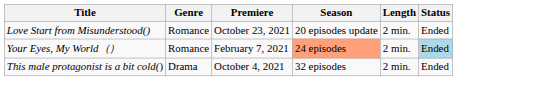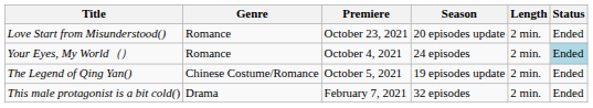Your Eyes, My World（） | Premiere: February 7, 2021 -> October 4, 2021
Your Eyes, My World（） | Season: lightsalmon background -> no background
+ row: The Legend of Qing Yan() | Chinese Costume/Romance | October 5, 2021 | 19 episodes update | 2 min. | Ended
This male protagonist is a bit cold() | Premiere: October 4, 2021 -> February 7, 2021
